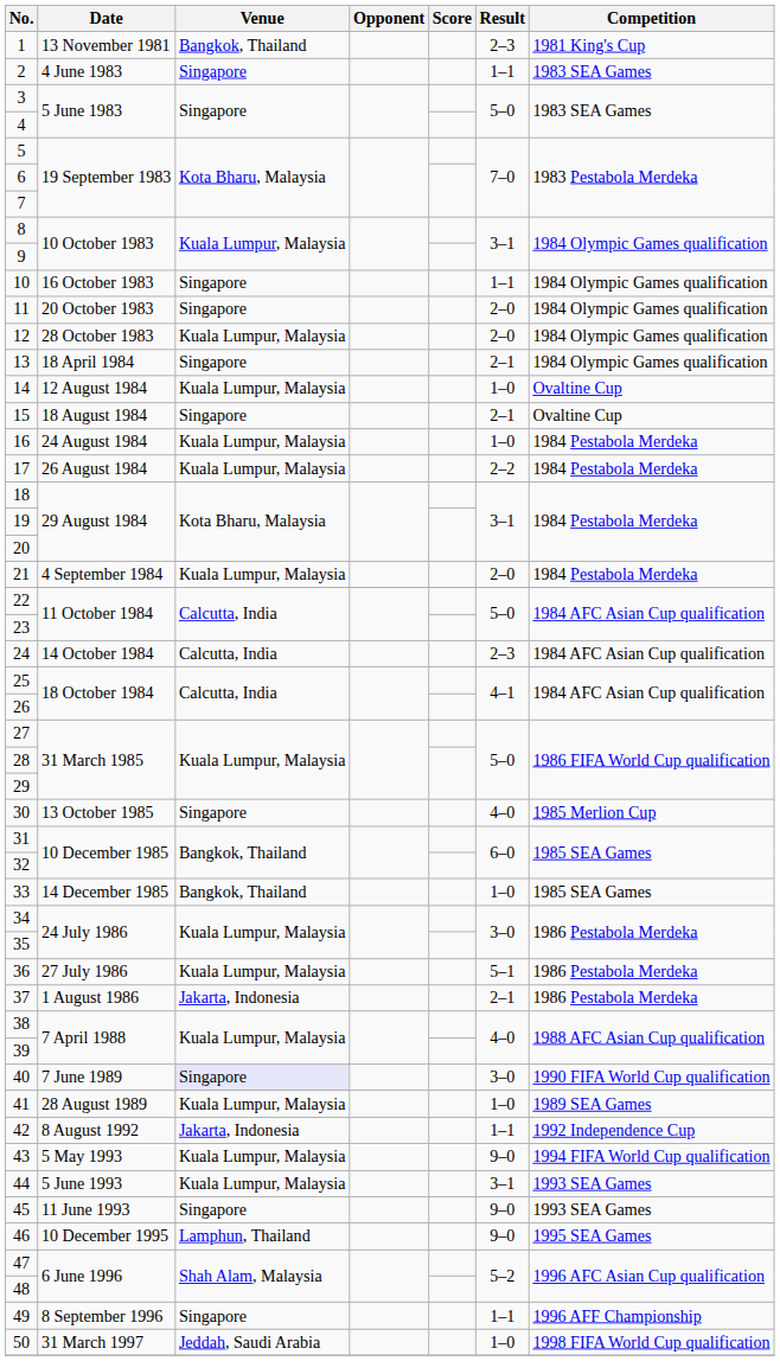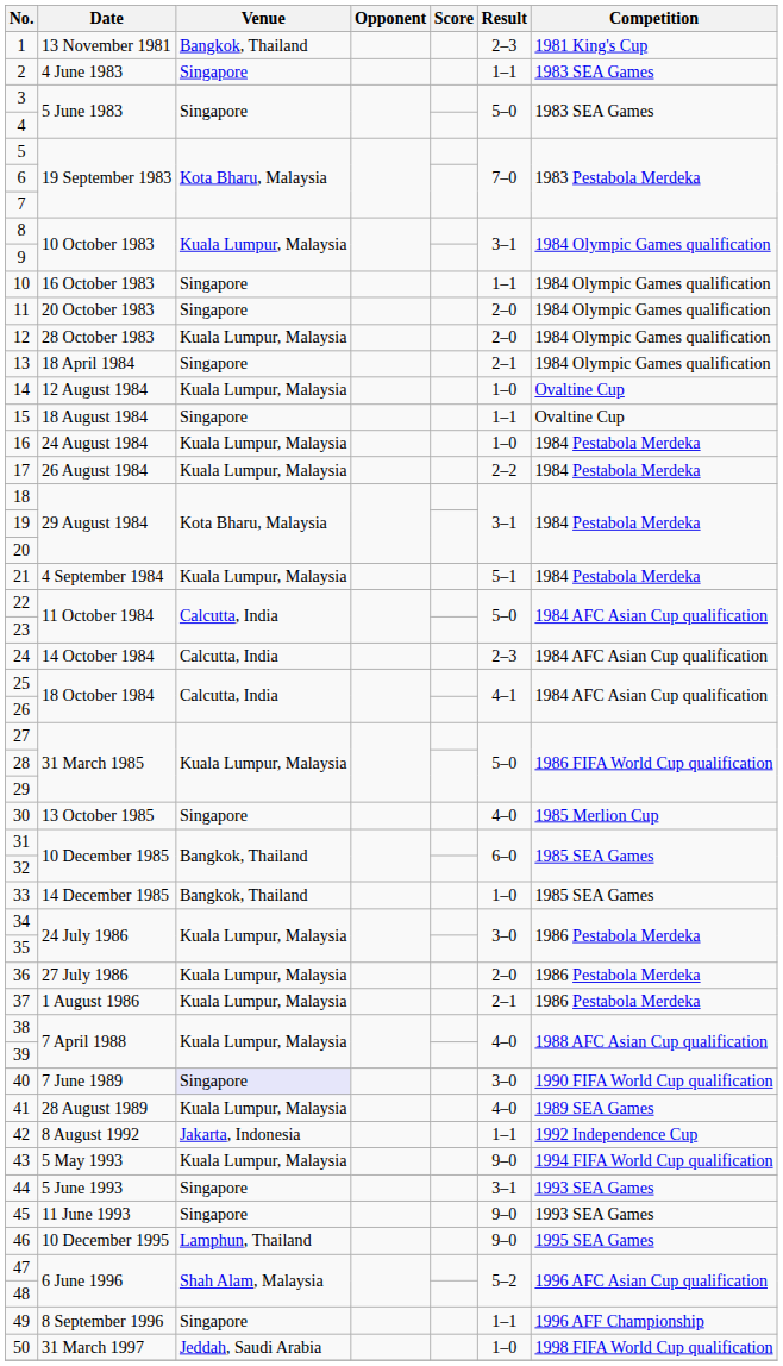15 | Result: 2–1 -> 1–1
21 | Result: 2–0 -> 5–1
36 | Result: 5–1 -> 2–0
37 | Venue: Jakarta, Indonesia -> Kuala Lumpur, Malaysia
41 | Result: 1–0 -> 4–0
44 | Venue: Kuala Lumpur, Malaysia -> Singapore
